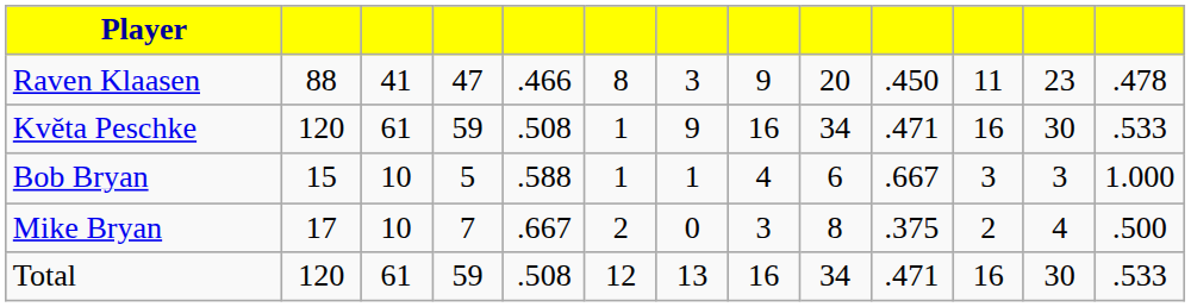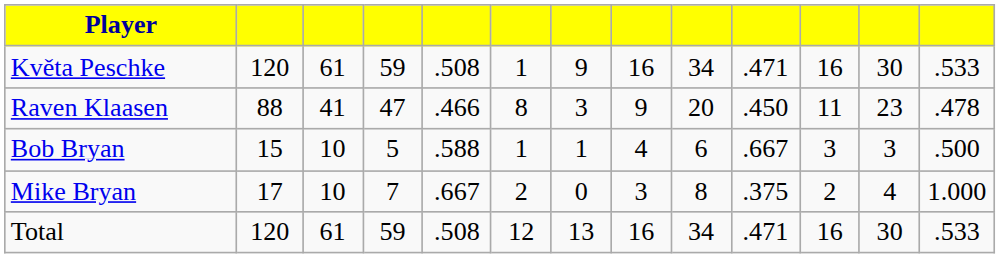rows swapped: Květa Peschke <-> Raven Klaasen
Bob Bryan | column 13: 1.000 -> .500
Mike Bryan | column 13: .500 -> 1.000
